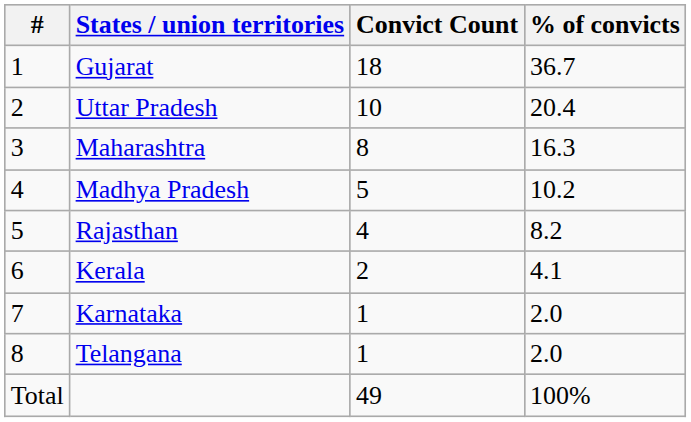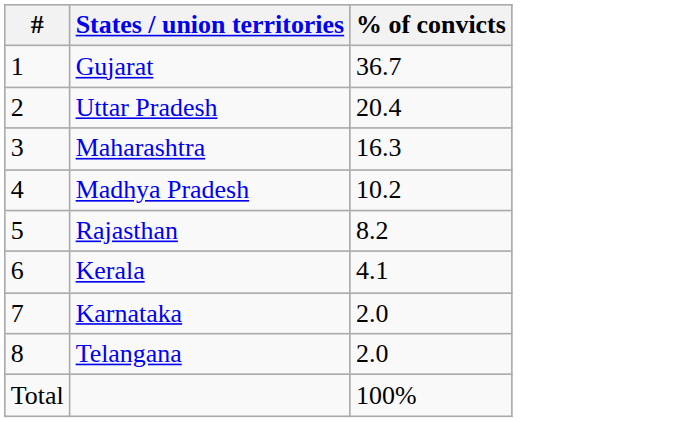- column: Convict Count | 18 | 10 | 8 | 5 | 4 | 2 | 1 | 1 | 49
